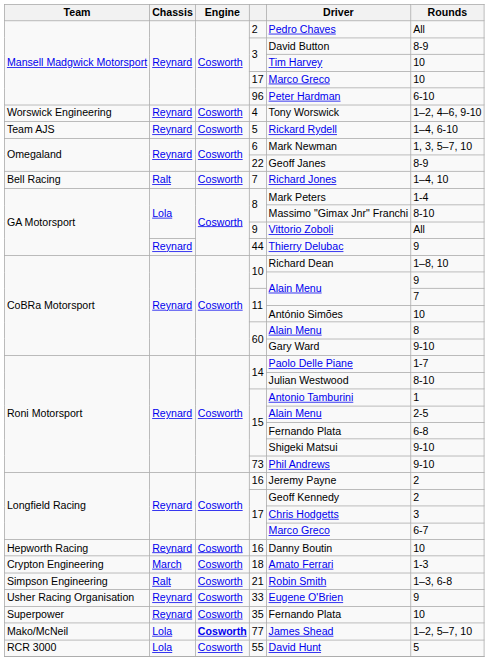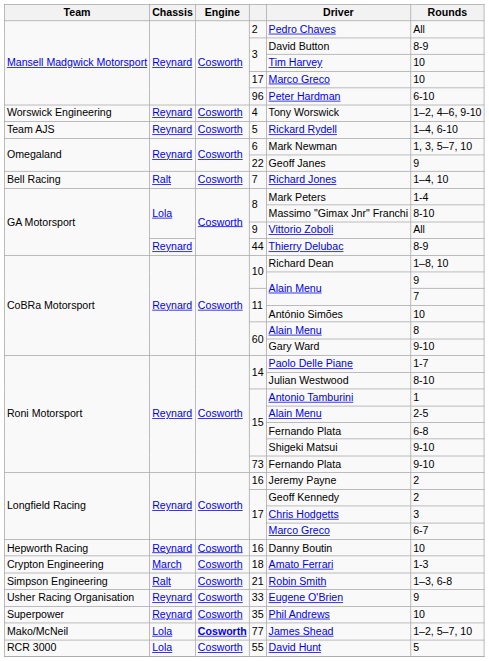22 | Rounds: 8-9 -> 9
44 | Rounds: 9 -> 8-9
73 | Driver: Phil Andrews -> Fernando Plata
35 | Driver: Fernando Plata -> Phil Andrews
